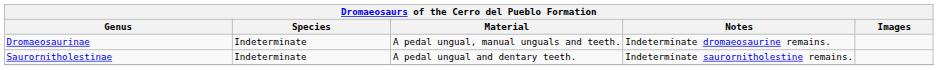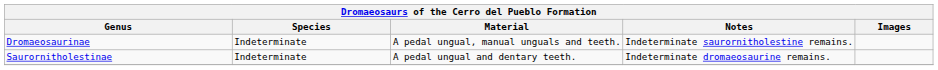Dromaeosaurinae | Notes: Indeterminate dromaeosaurine remains. -> Indeterminate saurornitholestine remains.
Saurornitholestinae | Notes: Indeterminate saurornitholestine remains. -> Indeterminate dromaeosaurine remains.
